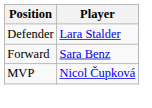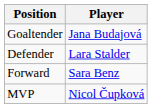+ row: Goaltender | Jana Budajová
